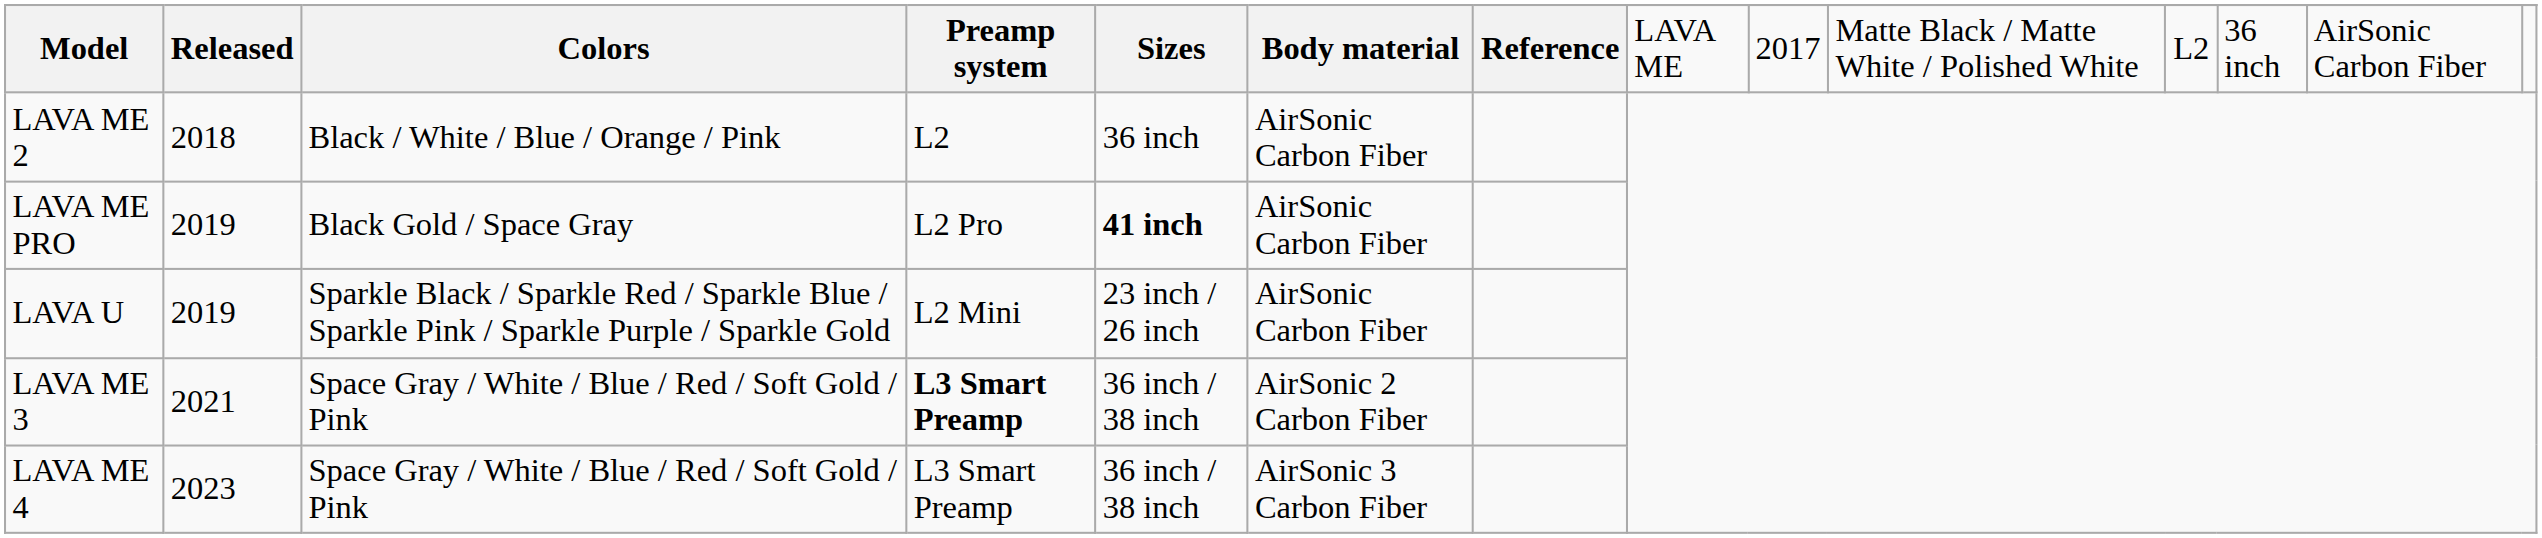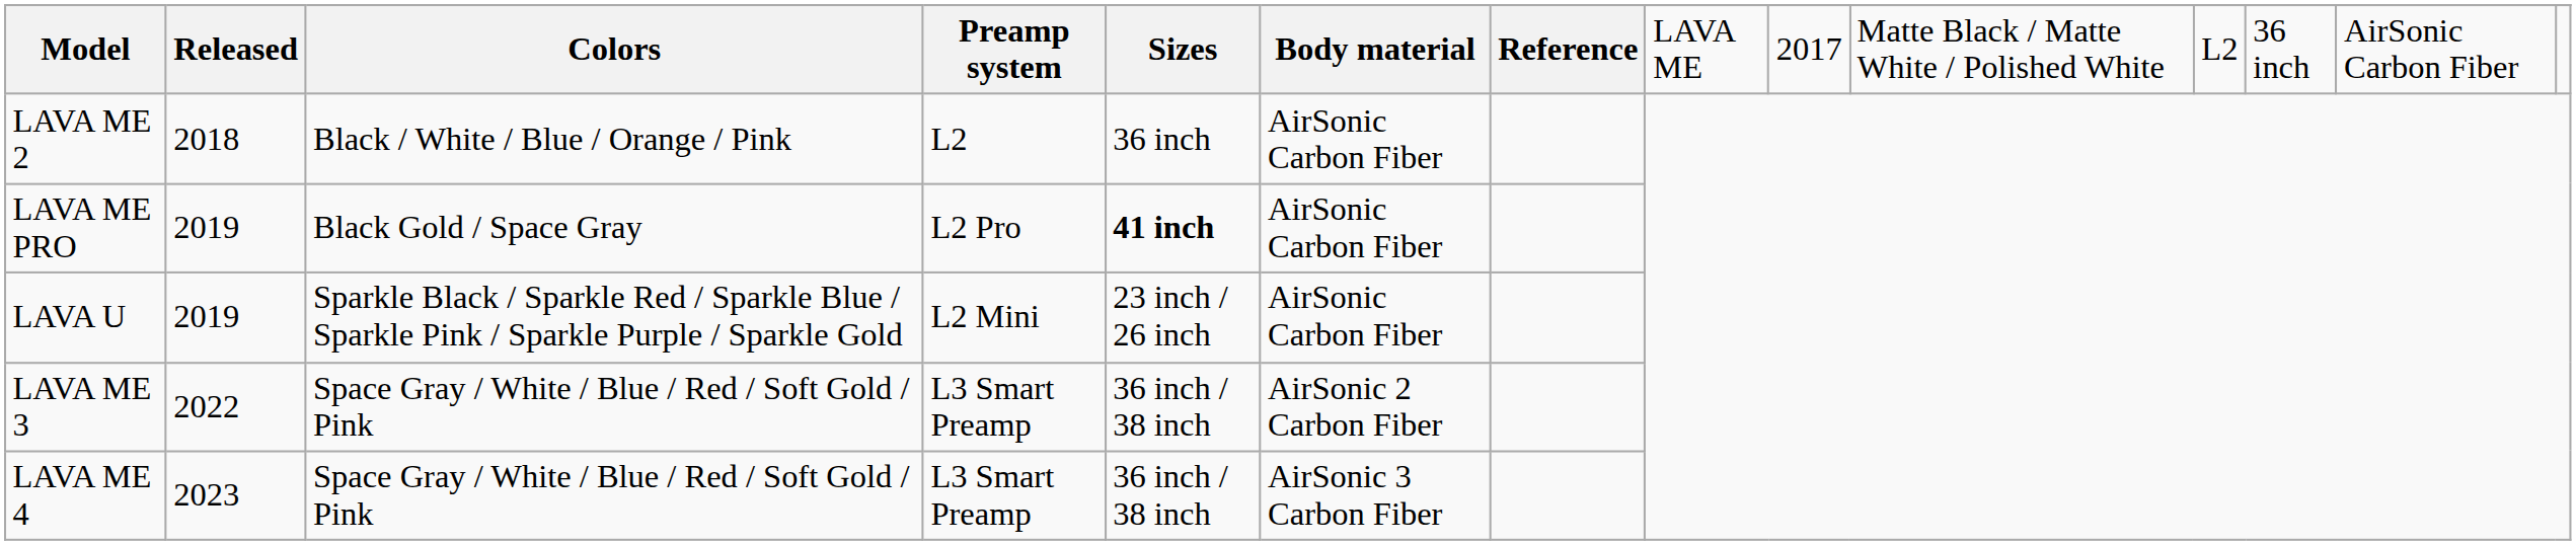LAVA ME 3 | Released: 2021 -> 2022
LAVA ME 3 | Preamp system: bold -> normal
